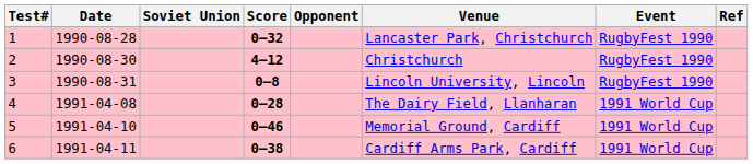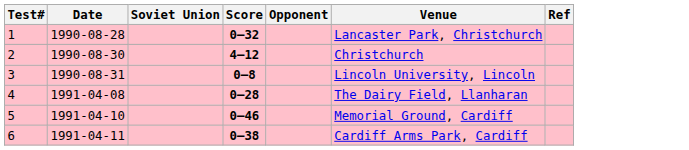- column: Event | RugbyFest 1990 | RugbyFest 1990 | RugbyFest 1990 | 1991 World Cup | 1991 World Cup | 1991 World Cup
